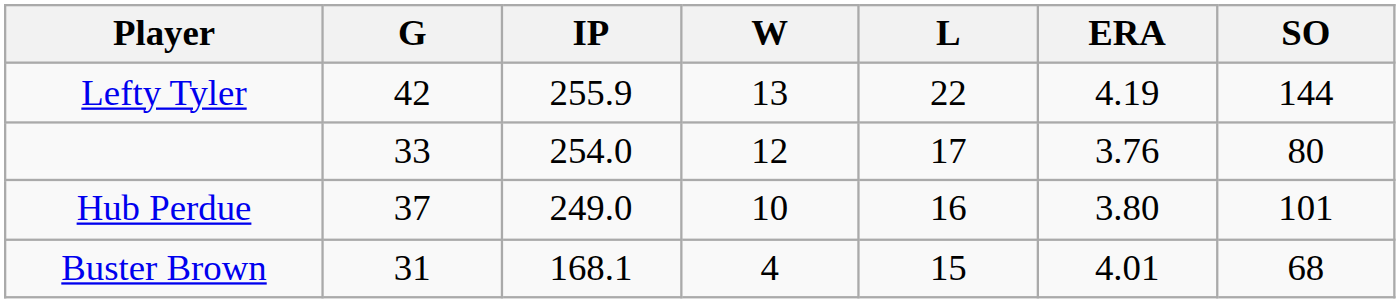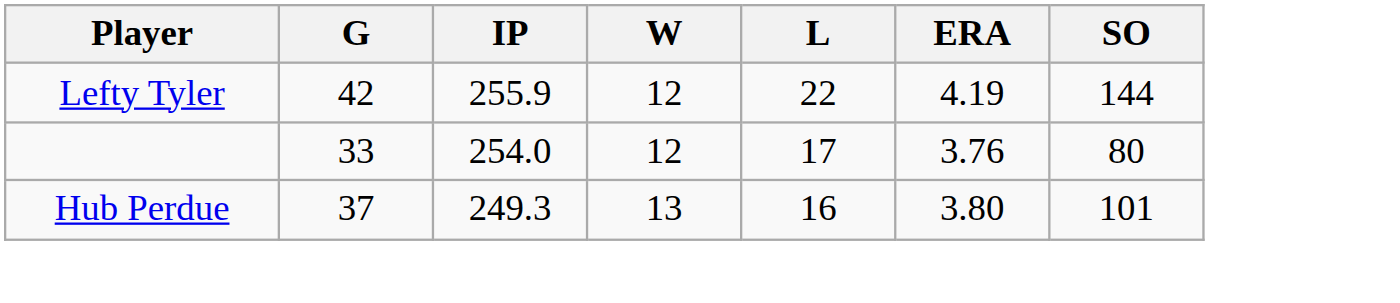Lefty Tyler | W: 13 -> 12
Hub Perdue | IP: 249.0 -> 249.3
Hub Perdue | W: 10 -> 13
- row: Buster Brown | 31 | 168.1 | 4 | 15 | 4.01 | 68
